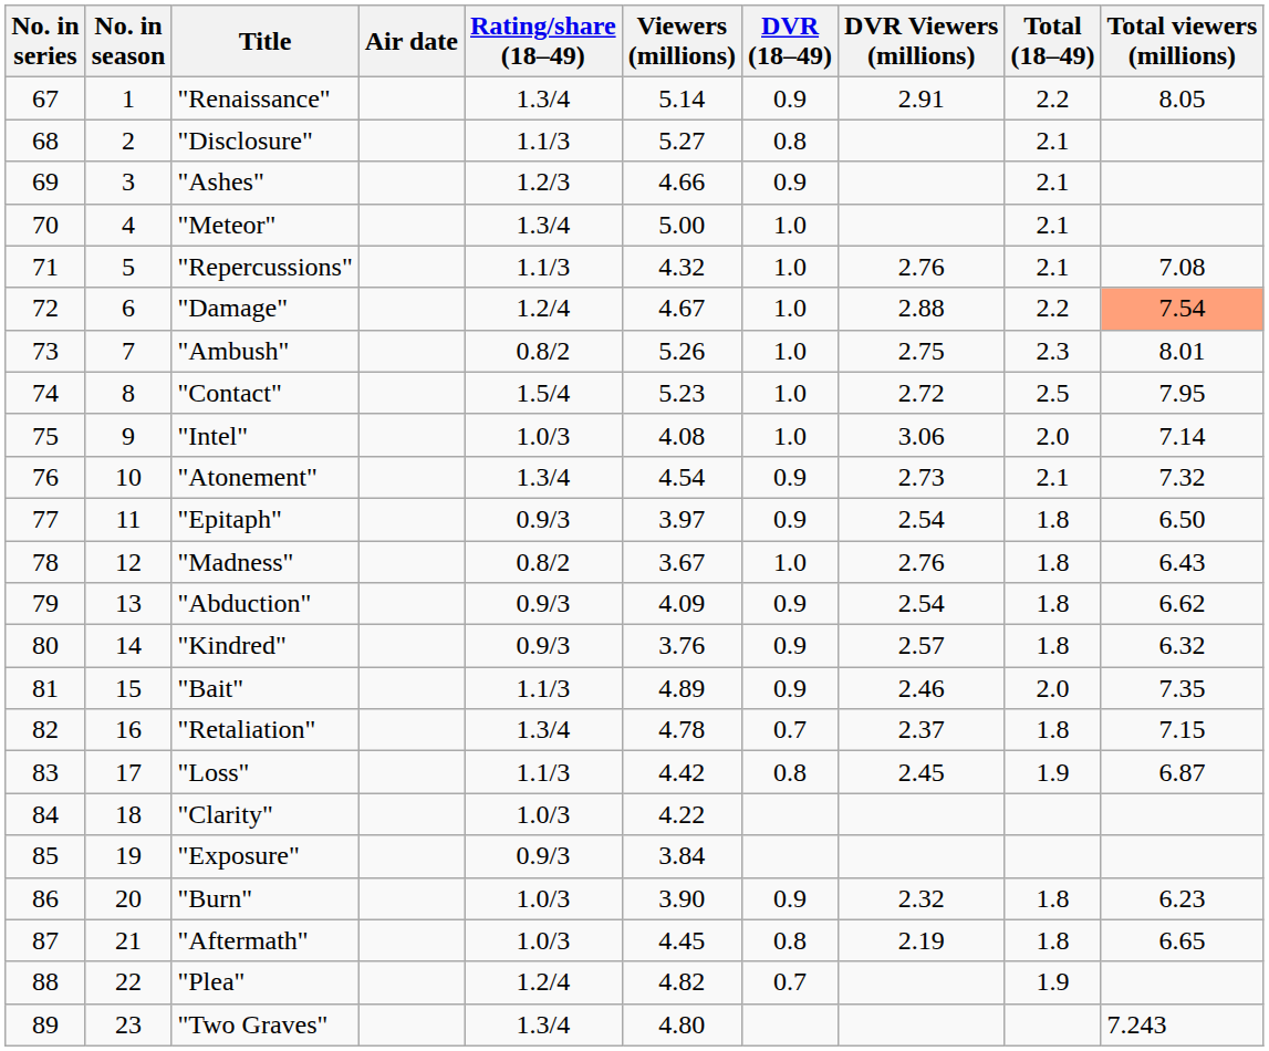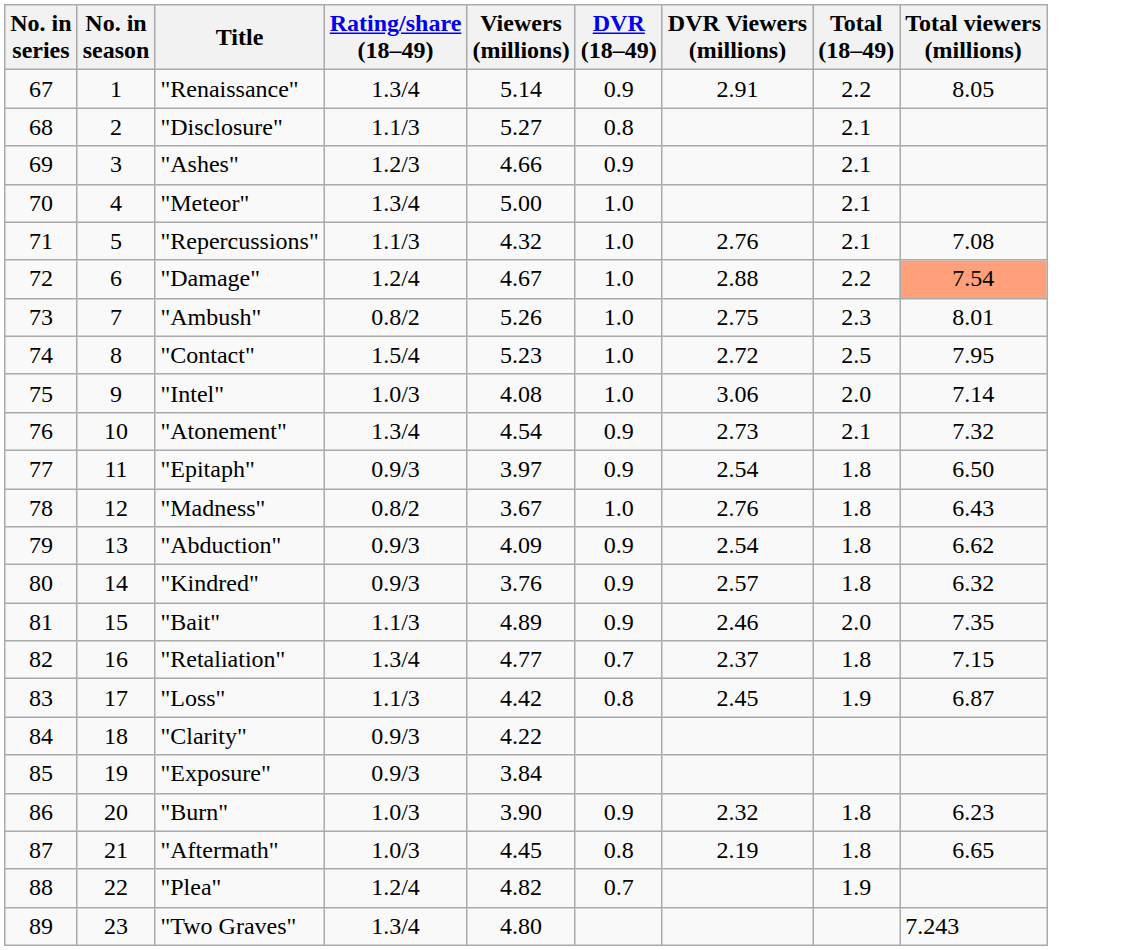- column: Air date
"Retaliation" | Viewers (millions): 4.78 -> 4.77
"Clarity" | Rating/share (18–49): 1.0/3 -> 0.9/3
